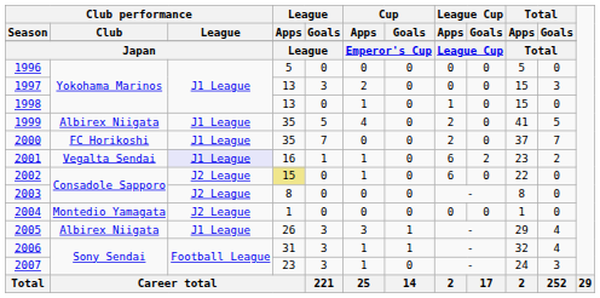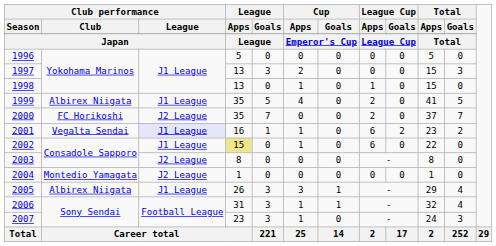2000 | Club performance / League: J1 League -> J2 League
2002 | Club performance / League: J2 League -> J1 League
